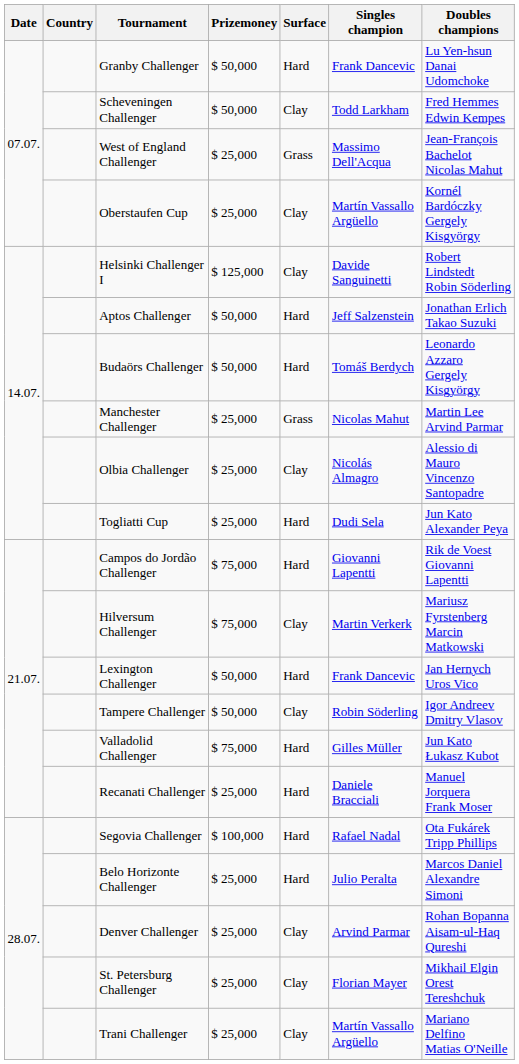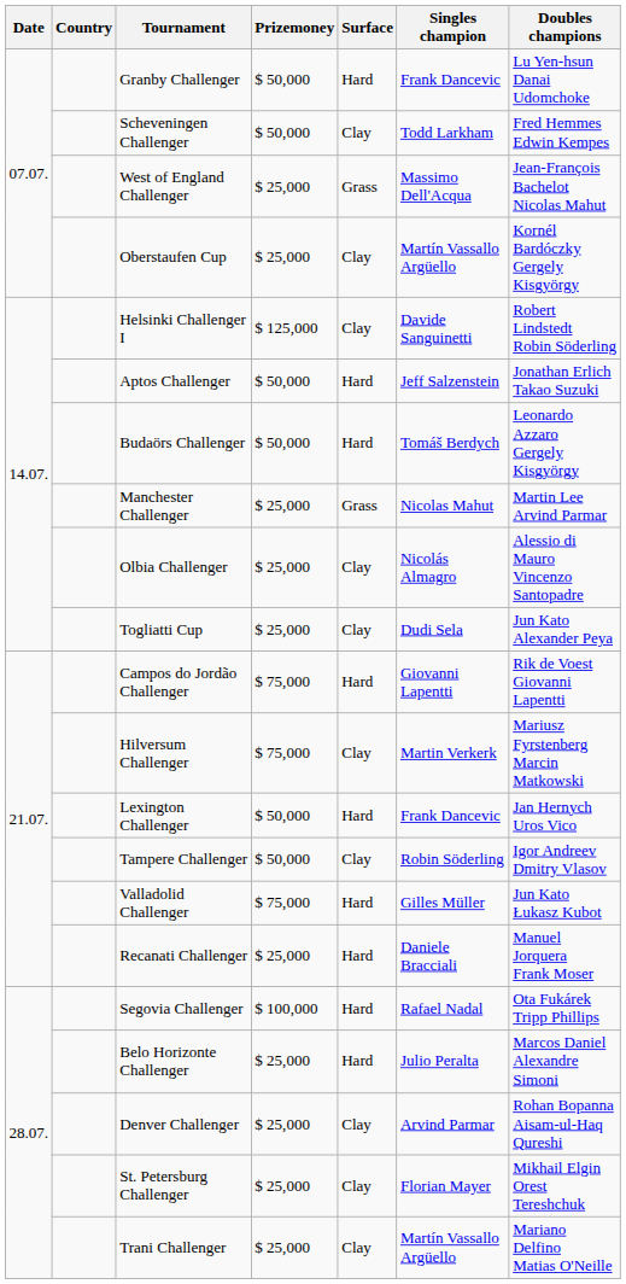Togliatti Cup | Surface: Hard -> Clay
